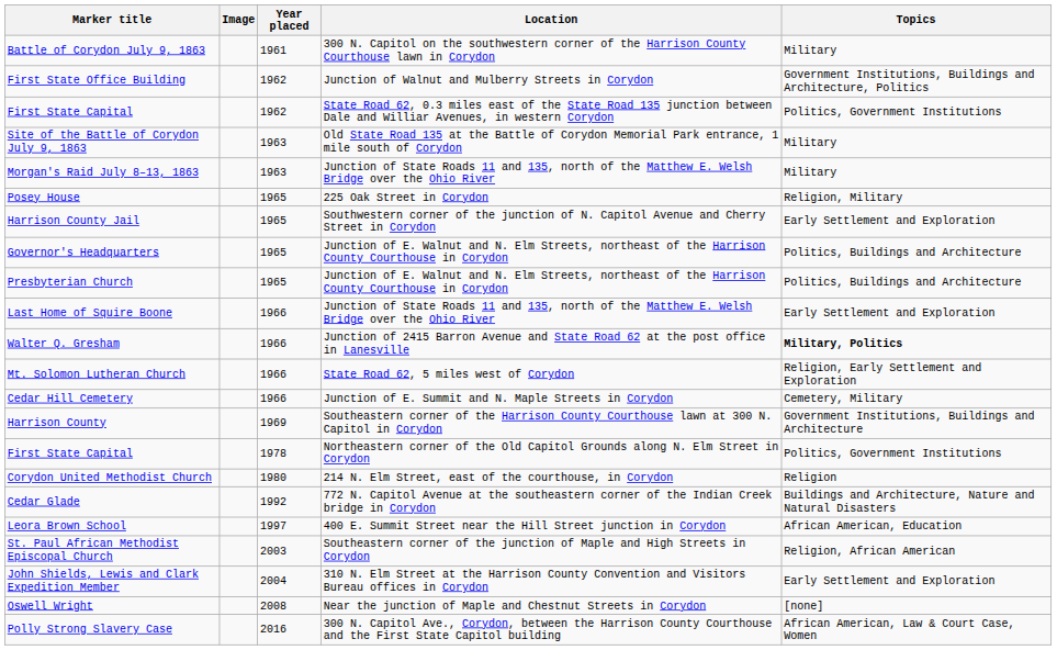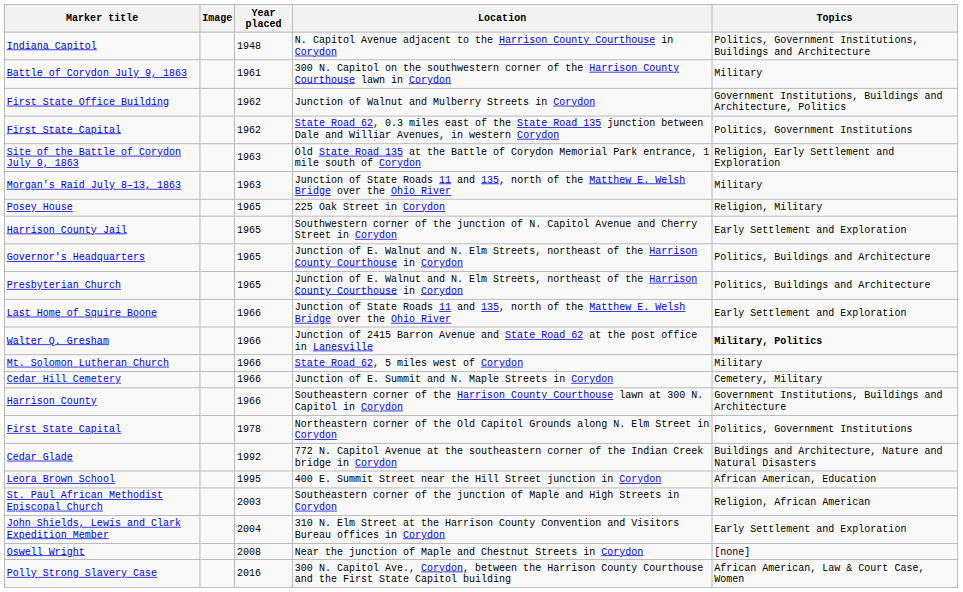+ row: Indiana Capitol | 1948 | N. Capitol Avenue adjacent to the Harrison County Courthouse in Corydon | Politics, Government Institutions, Buildings and Architecture
Site of the Battle of Corydon July 9, 1863 | Topics: Military -> Religion, Early Settlement and Exploration
Mt. Solomon Lutheran Church | Topics: Religion, Early Settlement and Exploration -> Military
Harrison County | Year placed: 1969 -> 1966
- row: Corydon United Methodist Church | 1980 | 214 N. Elm Street, east of the courthouse, in Corydon | Religion
Leora Brown School | Year placed: 1997 -> 1995
